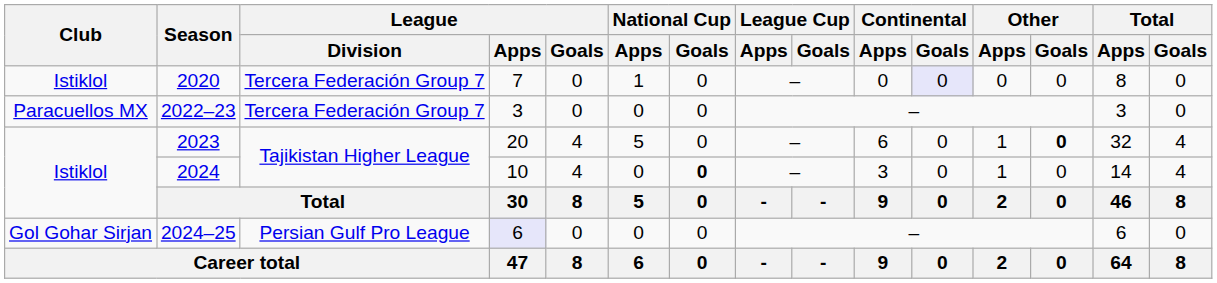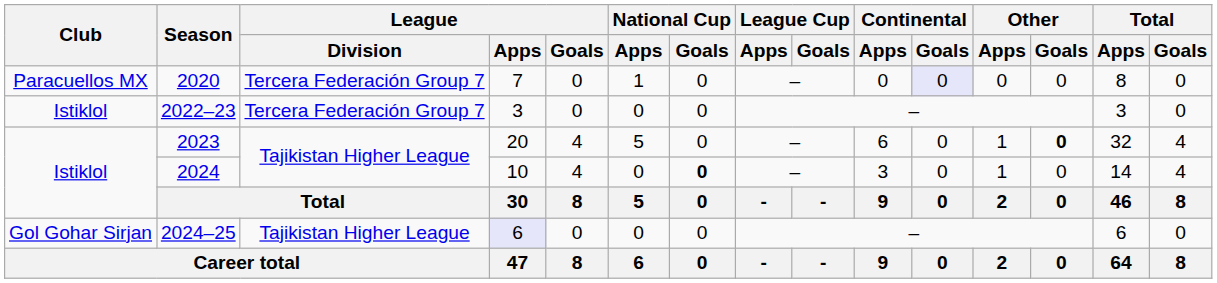2020 | Club: Istiklol -> Paracuellos MX
2022–23 | Club: Paracuellos MX -> Istiklol
2024–25 | League / Division: Persian Gulf Pro League -> Tajikistan Higher League
